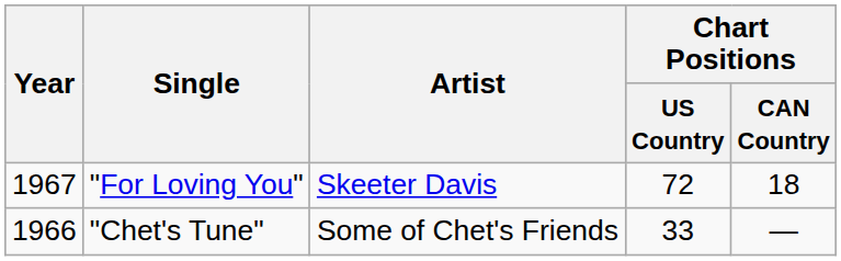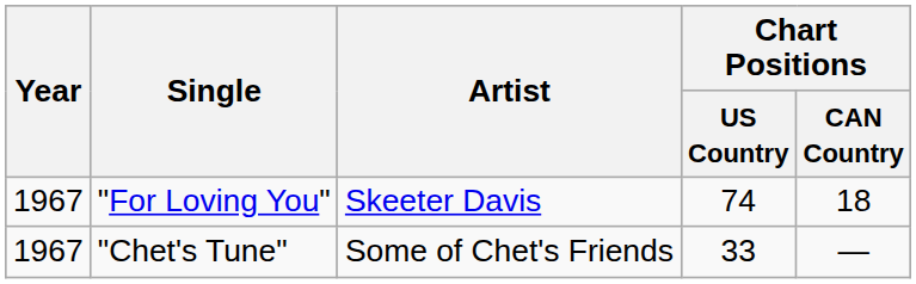"For Loving You" | Chart Positions / US Country: 72 -> 74
"Chet's Tune" | Year: 1966 -> 1967
